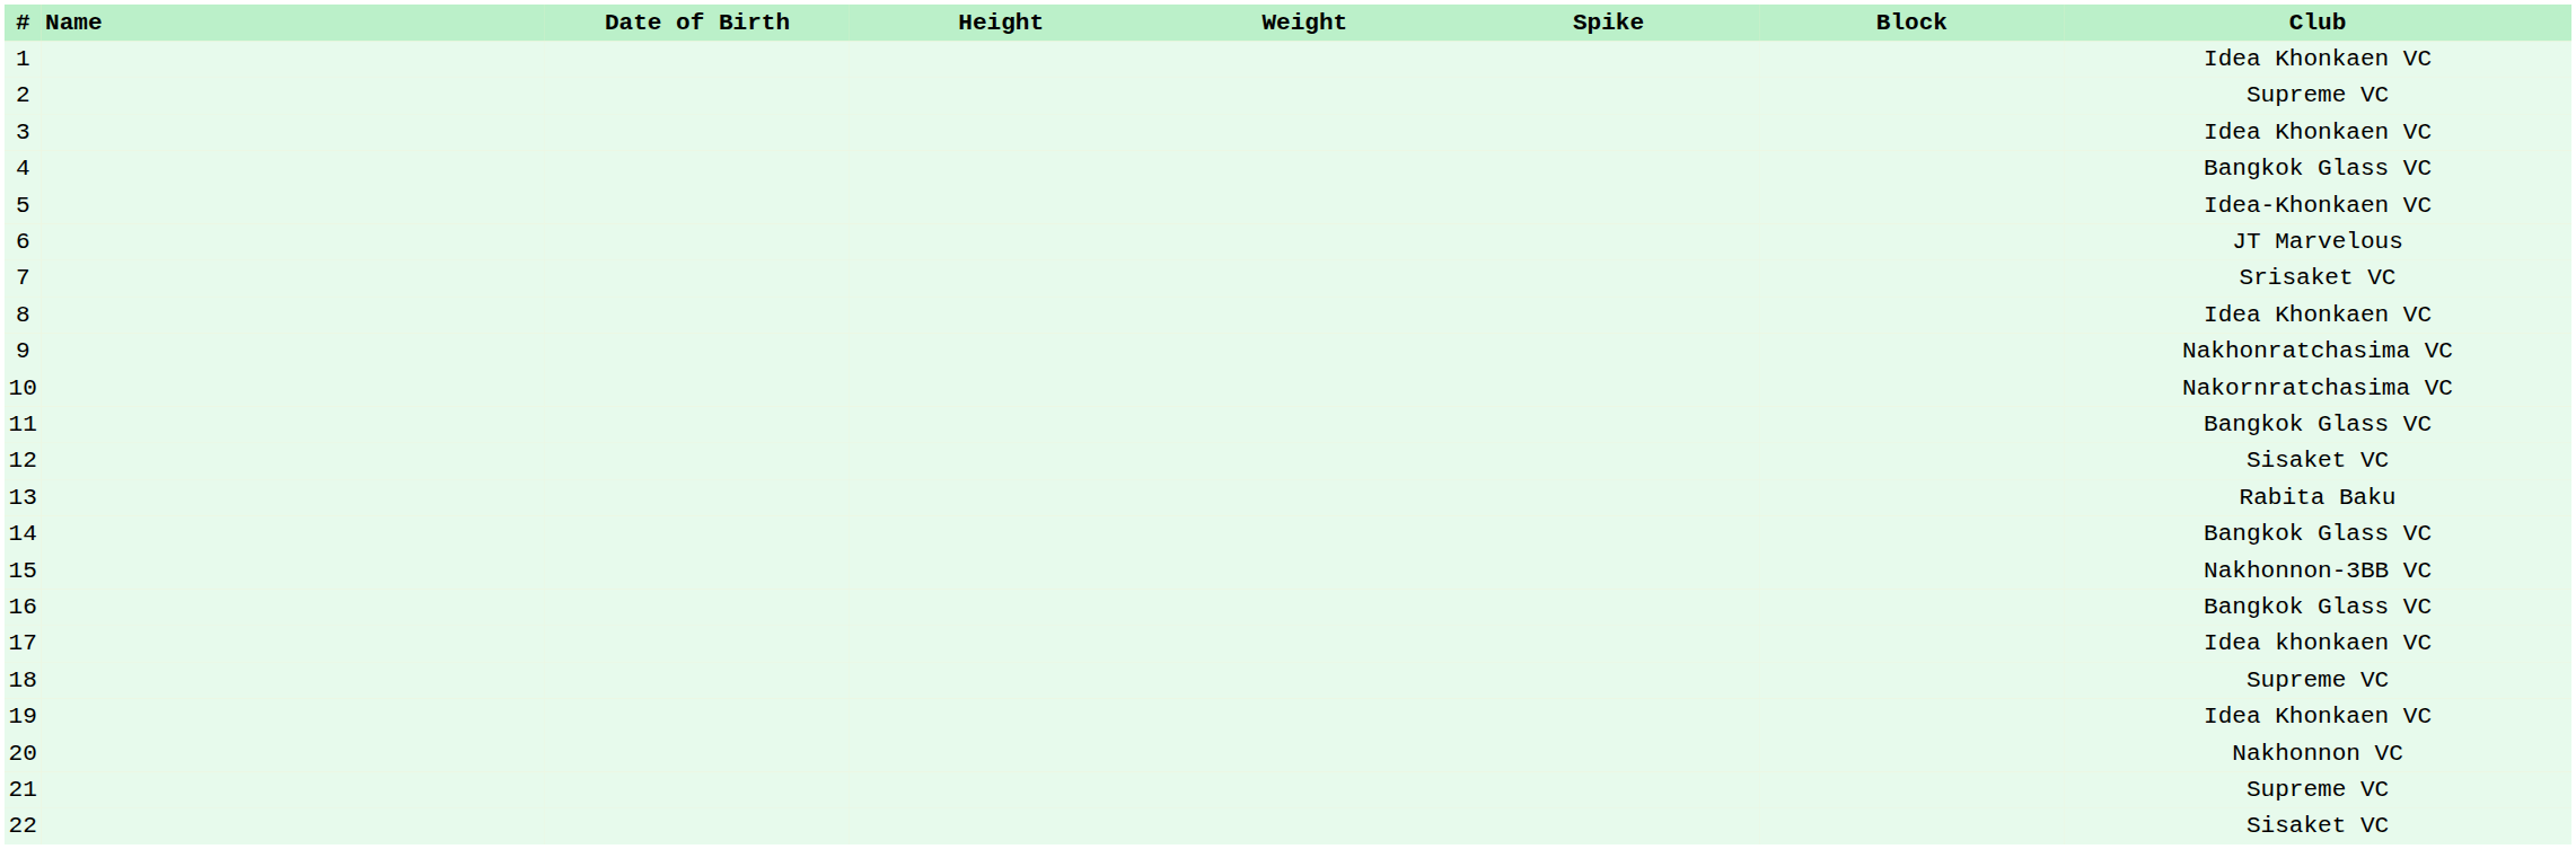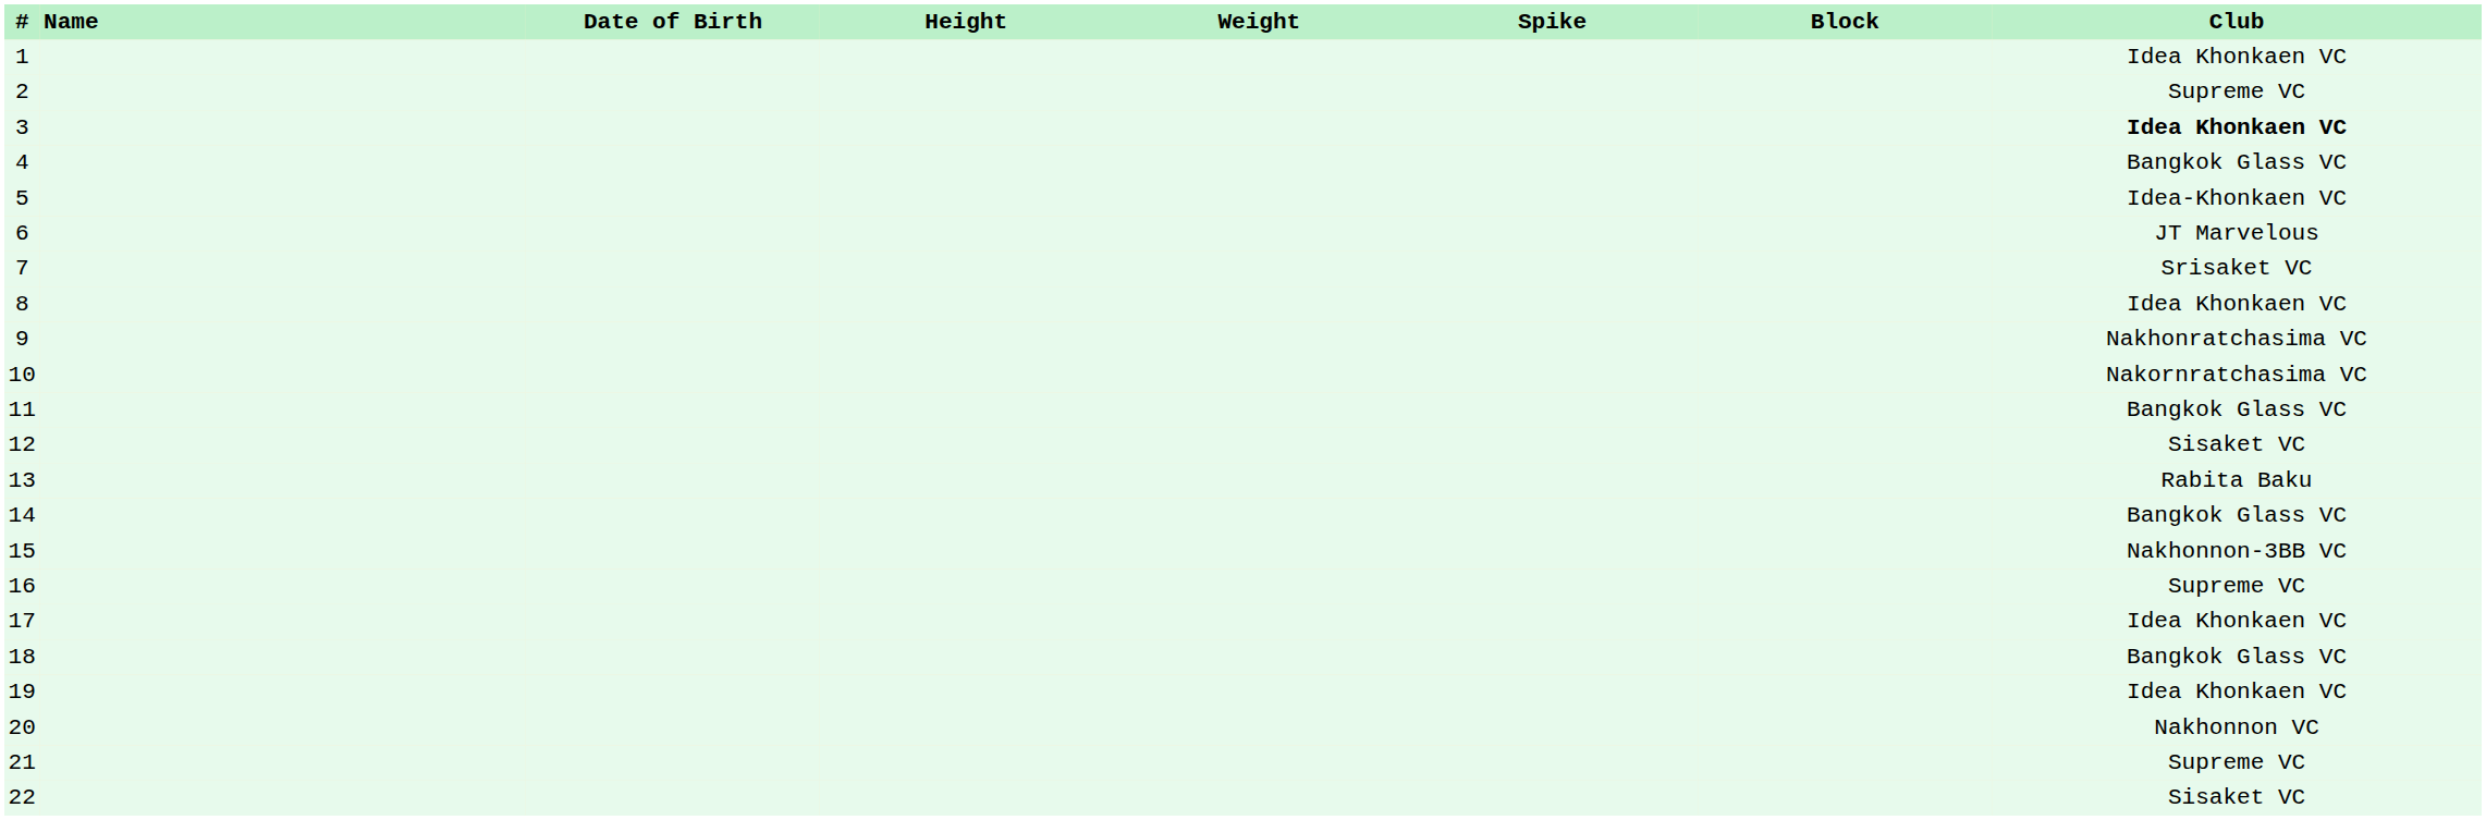3 | Club: normal -> bold
16 | Club: Bangkok Glass VC -> Supreme VC
17 | Club: Idea khonkaen VC -> Idea Khonkaen VC
18 | Club: Supreme VC -> Bangkok Glass VC
